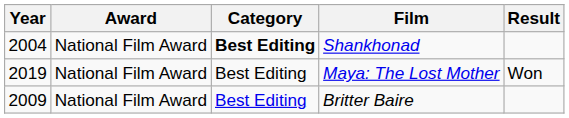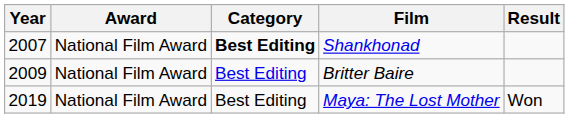Shankhonad | Year: 2004 -> 2007
rows swapped: Britter Baire <-> Maya: The Lost Mother
